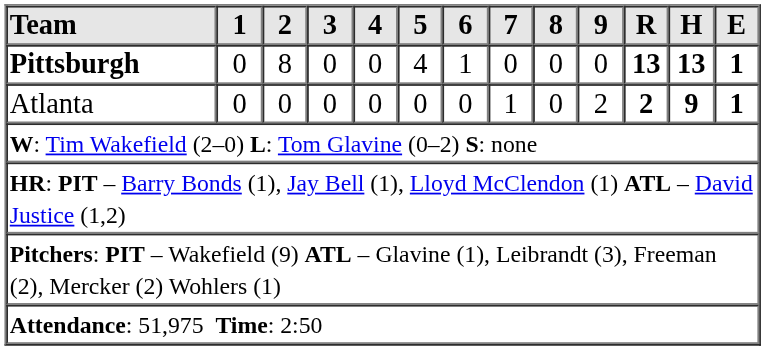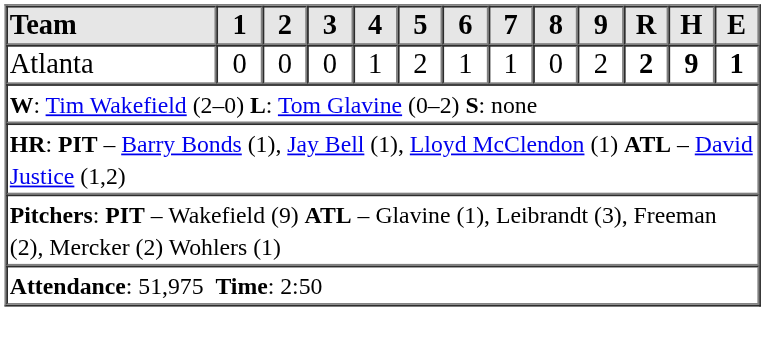- row: Pittsburgh | 0 | 8 | 0 | 0 | 4 | 1 | 0 | 0 | 0 | 13 | 13 | 1
Atlanta | 4: 0 -> 1
Atlanta | 5: 0 -> 2
Atlanta | 6: 0 -> 1
